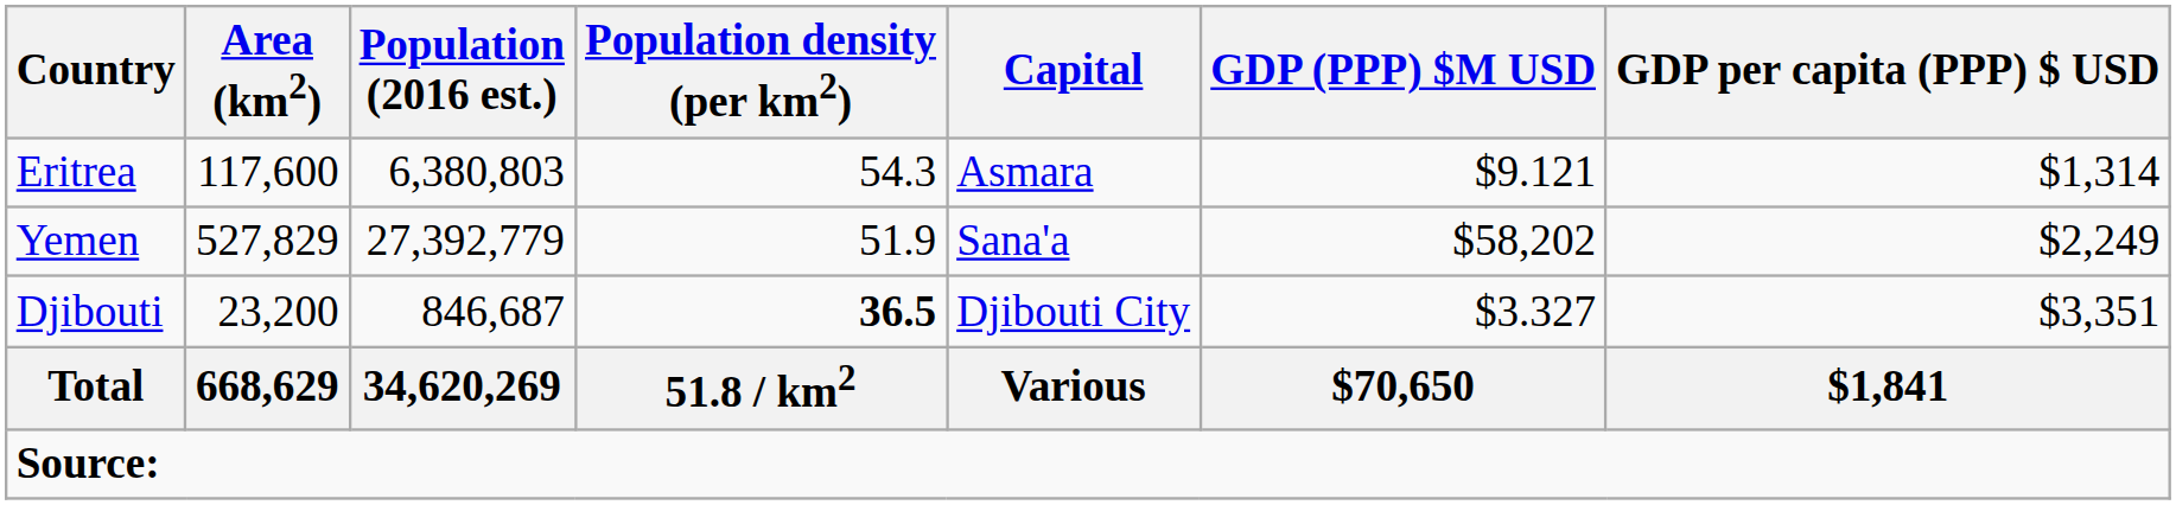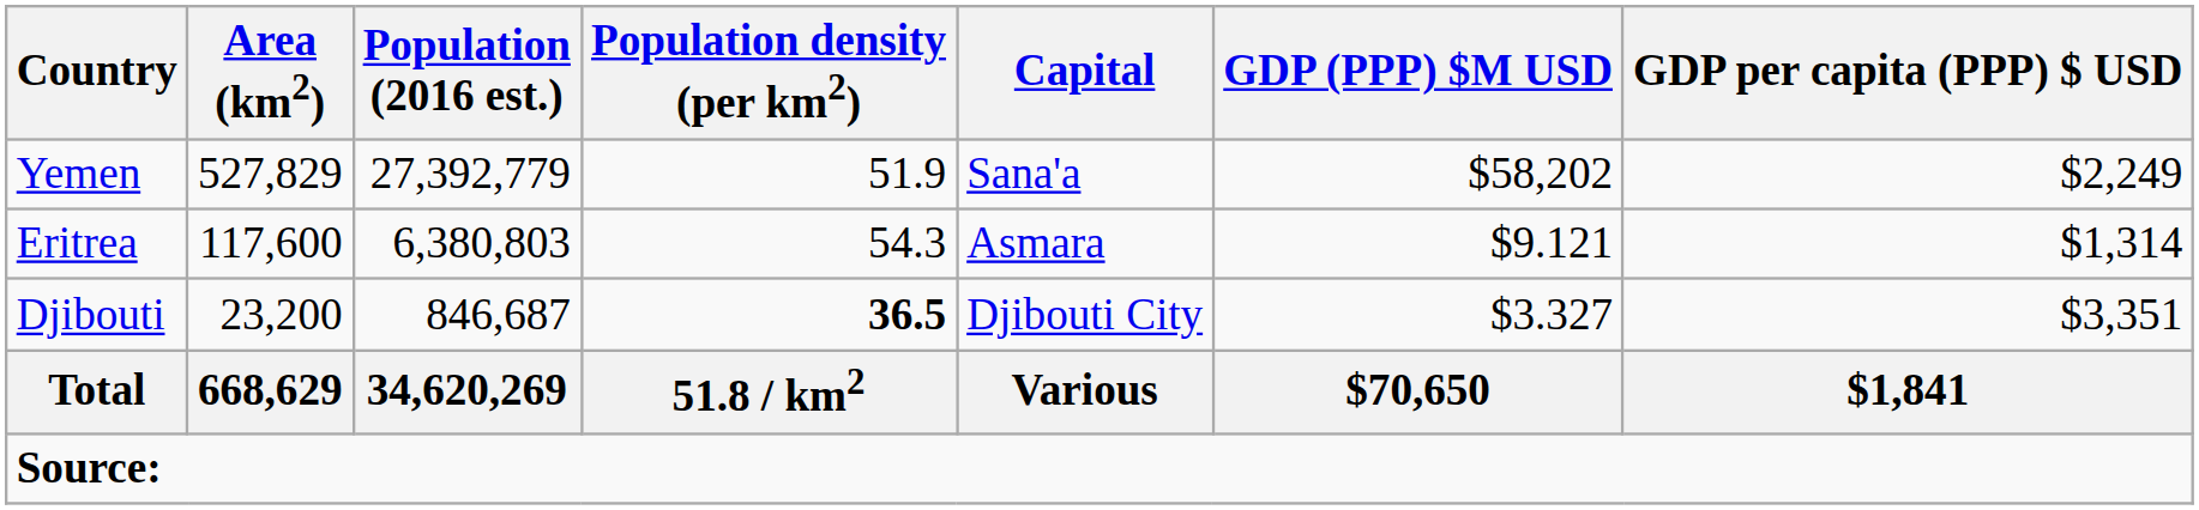rows swapped: Yemen <-> Eritrea
